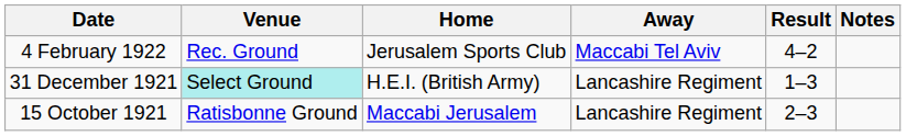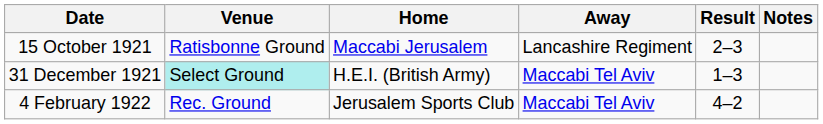rows swapped: 15 October 1921 <-> 4 February 1922
31 December 1921 | Away: Lancashire Regiment -> Maccabi Tel Aviv
